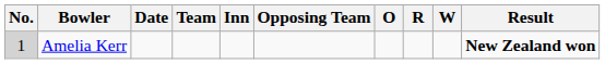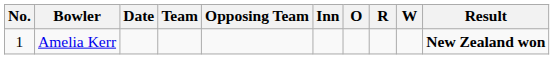columns swapped: Opposing Team <-> Inn
Amelia Kerr | No.: lightgrey background -> no background
